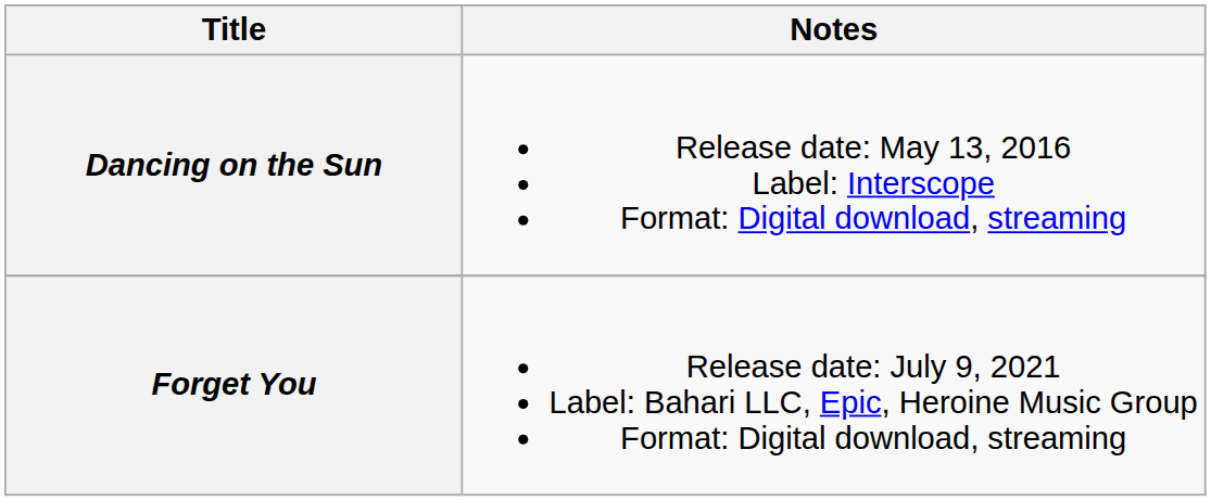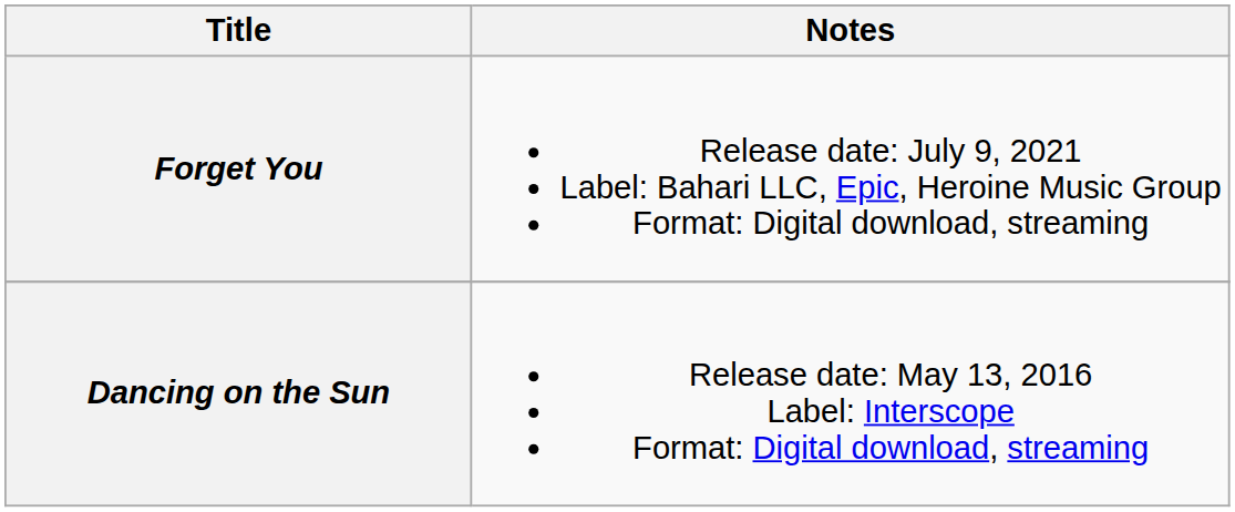rows swapped: Dancing on the Sun <-> Forget You
